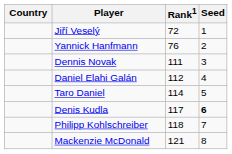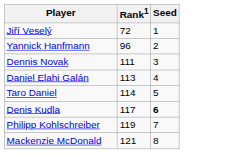- column: Country
Yannick Hanfmann | Rank1: 76 -> 96
Daniel Elahi Galán | Rank1: 112 -> 113
Philipp Kohlschreiber | Rank1: 118 -> 119
